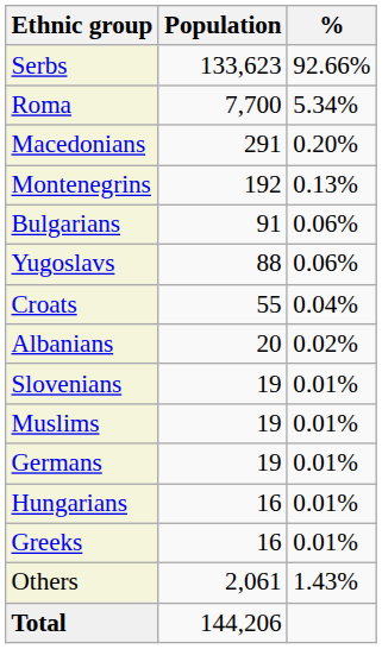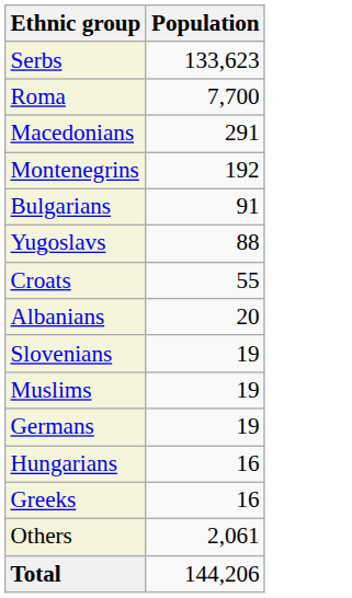- column: % | 92.66% | 5.34% | 0.20% | 0.13% | 0.06% | 0.06% | 0.04% | 0.02% | 0.01% | 0.01% | 0.01% | 0.01% | 0.01% | 1.43%
